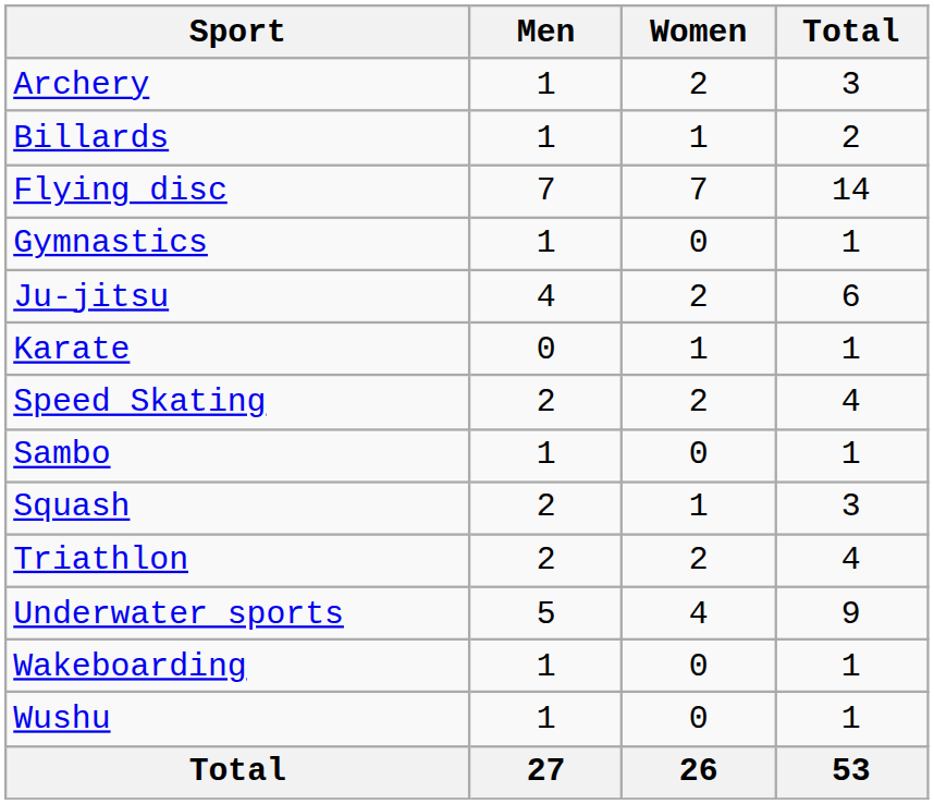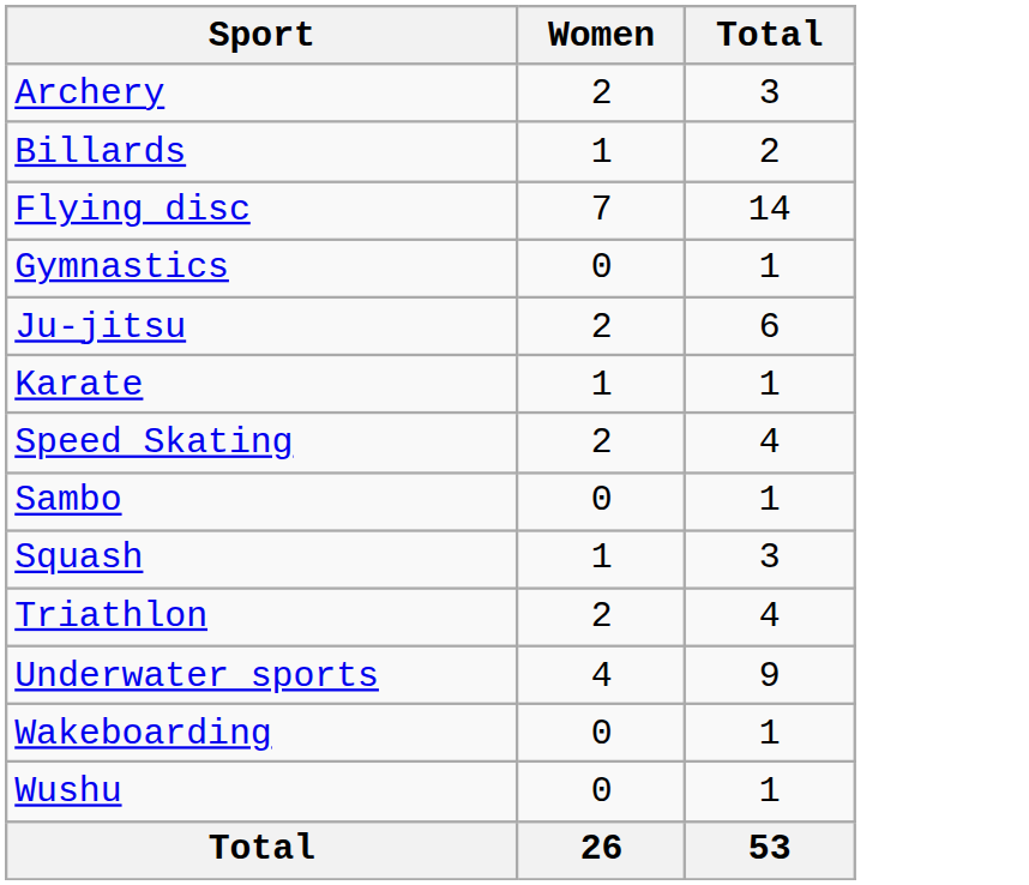- column: Men | 1 | 1 | 7 | 1 | 4 | 0 | 2 | 1 | 2 | 2 | 5 | 1 | 1 | 27
